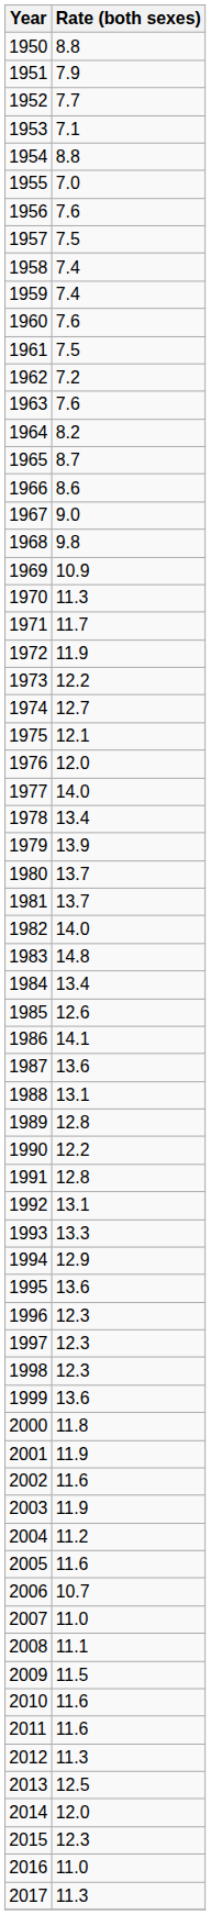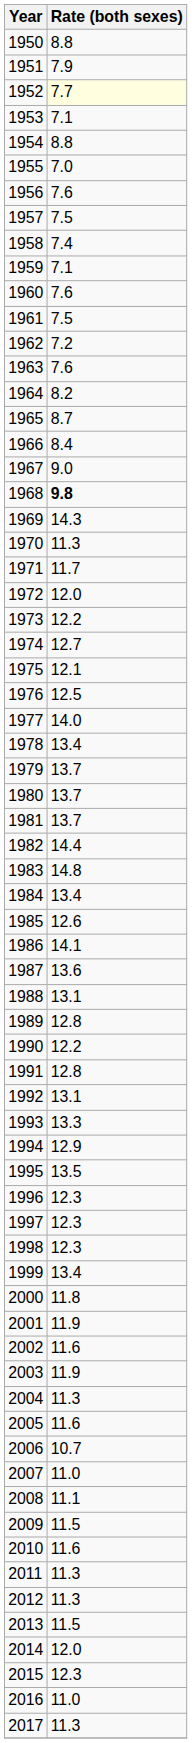1952 | Rate (both sexes): no background -> lightyellow background
1959 | Rate (both sexes): 7.4 -> 7.1
1966 | Rate (both sexes): 8.6 -> 8.4
1968 | Rate (both sexes): normal -> bold
1969 | Rate (both sexes): 10.9 -> 14.3
1972 | Rate (both sexes): 11.9 -> 12.0
1976 | Rate (both sexes): 12.0 -> 12.5
1979 | Rate (both sexes): 13.9 -> 13.7
1982 | Rate (both sexes): 14.0 -> 14.4
1995 | Rate (both sexes): 13.6 -> 13.5
1999 | Rate (both sexes): 13.6 -> 13.4
2004 | Rate (both sexes): 11.2 -> 11.3
2011 | Rate (both sexes): 11.6 -> 11.3
2013 | Rate (both sexes): 12.5 -> 11.5
